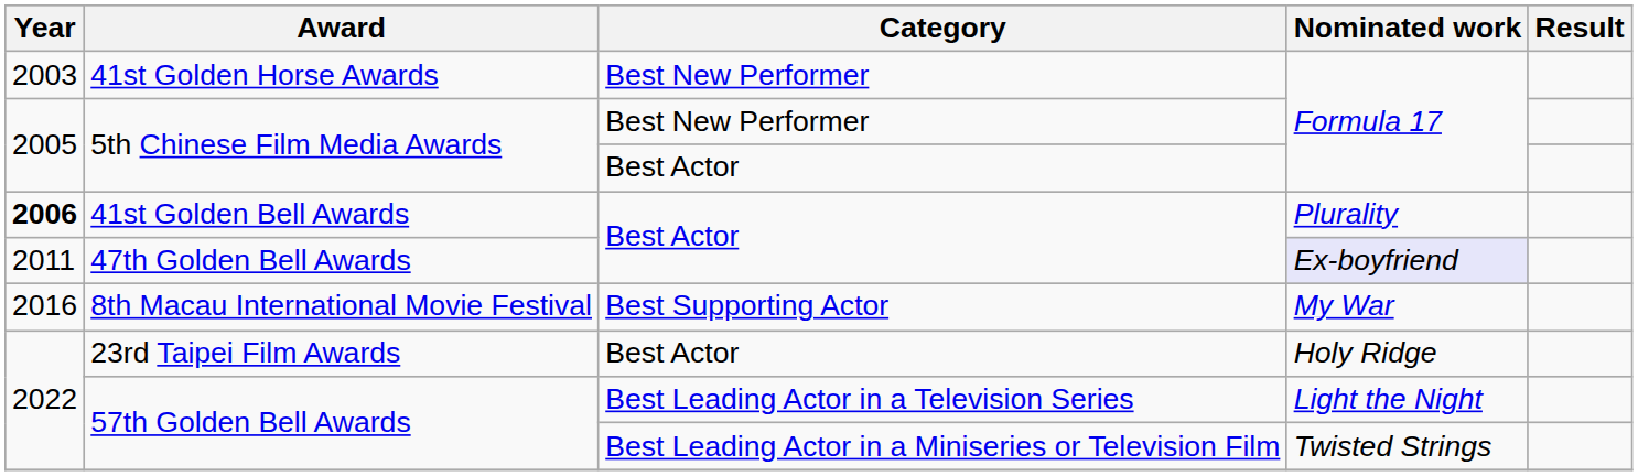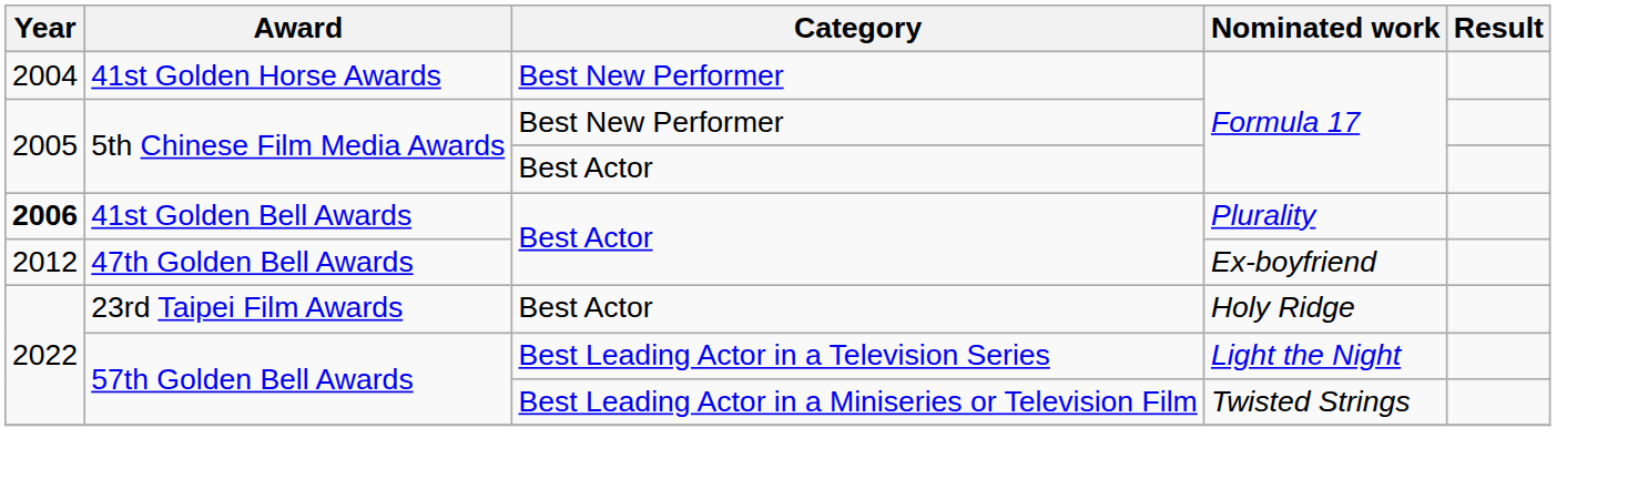41st Golden Horse Awards | Year: 2003 -> 2004
47th Golden Bell Awards | Year: 2011 -> 2012
47th Golden Bell Awards | Nominated work: lavender background -> no background
- row: 2016 | 8th Macau International Movie Festival | Best Supporting Actor | My War
